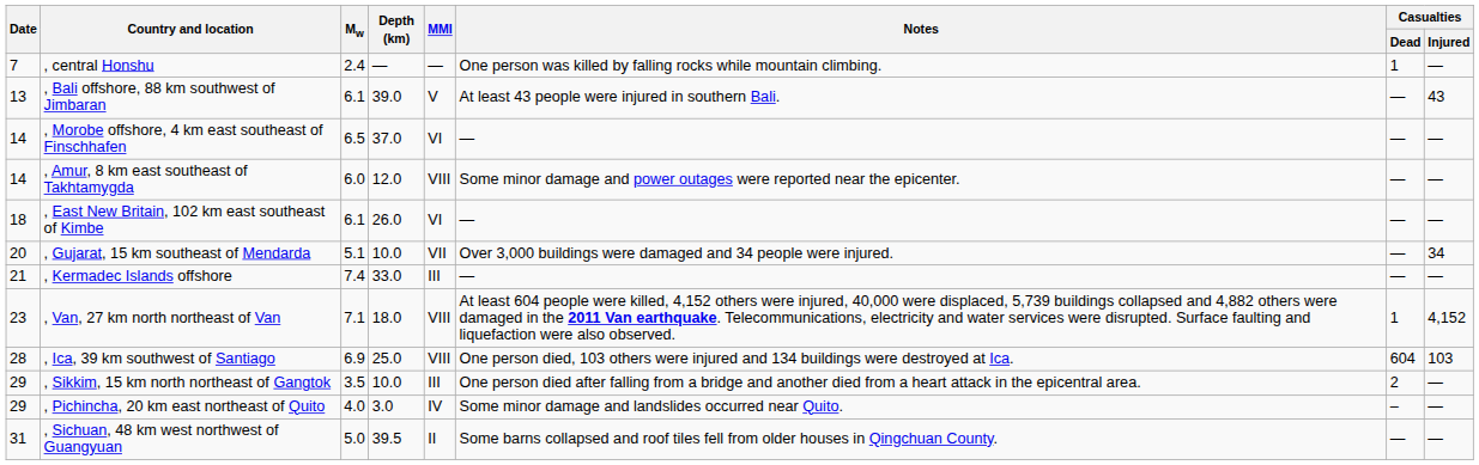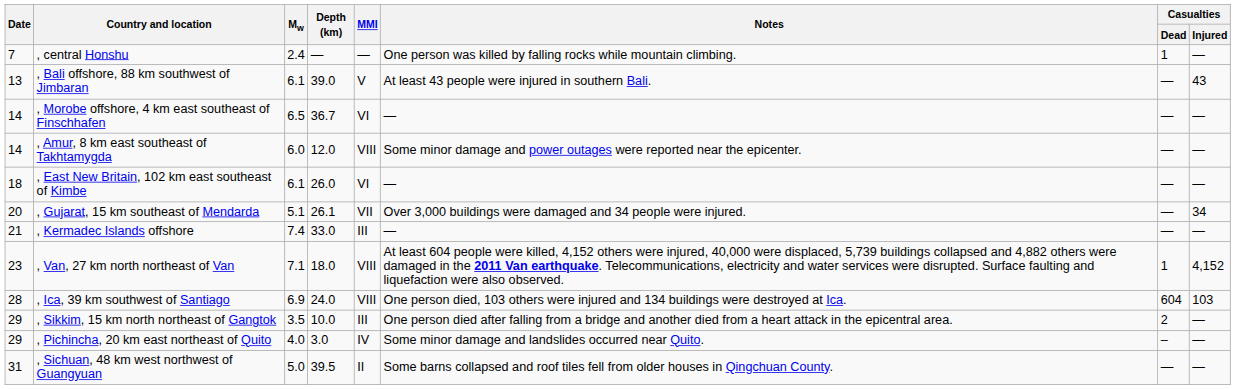, Morobe offshore, 4 km east southeast of Finschhafen | Depth (km): 37.0 -> 36.7
, Gujarat, 15 km southeast of Mendarda | Depth (km): 10.0 -> 26.1
, Ica, 39 km southwest of Santiago | Depth (km): 25.0 -> 24.0
